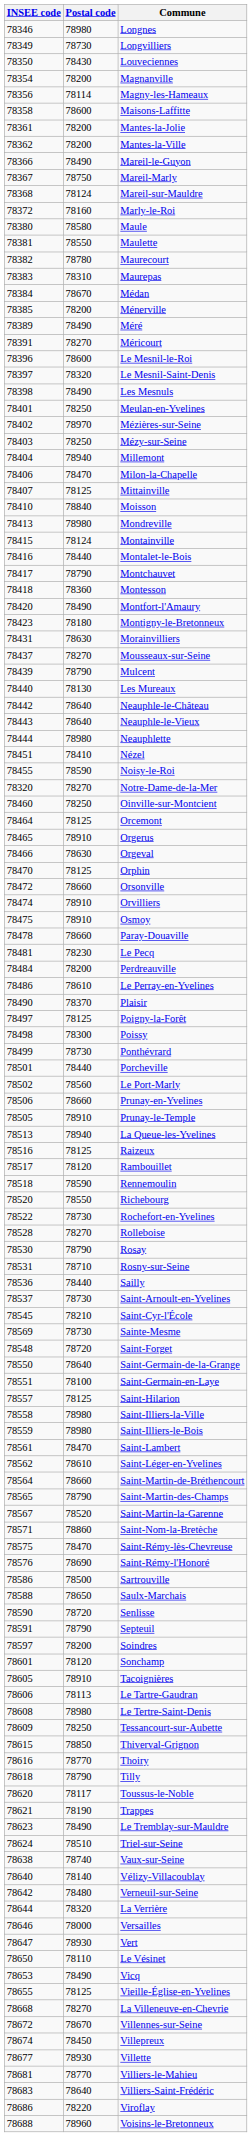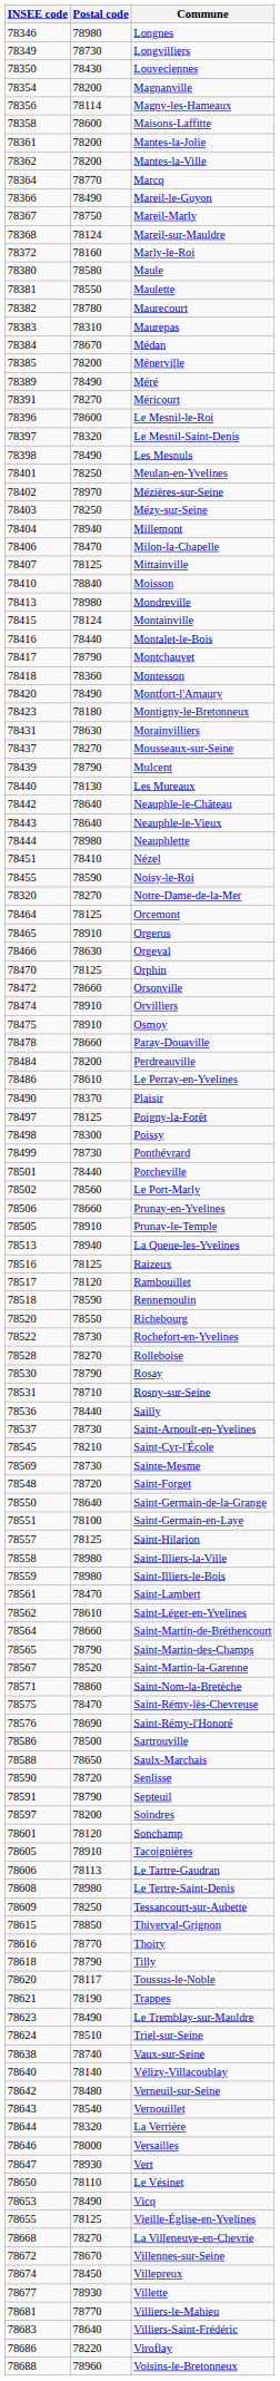+ row: 78364 | 78770 | Marcq
- row: 78460 | 78250 | Oinville-sur-Montcient
- row: 78481 | 78230 | Le Pecq
+ row: 78643 | 78540 | Vernouillet
